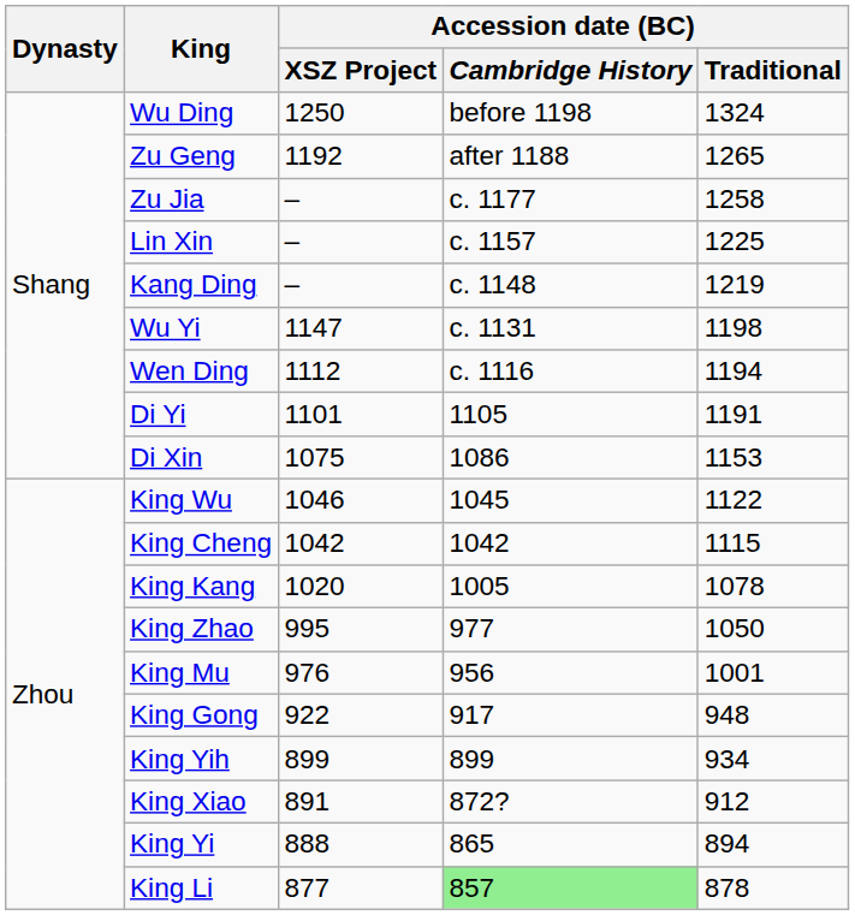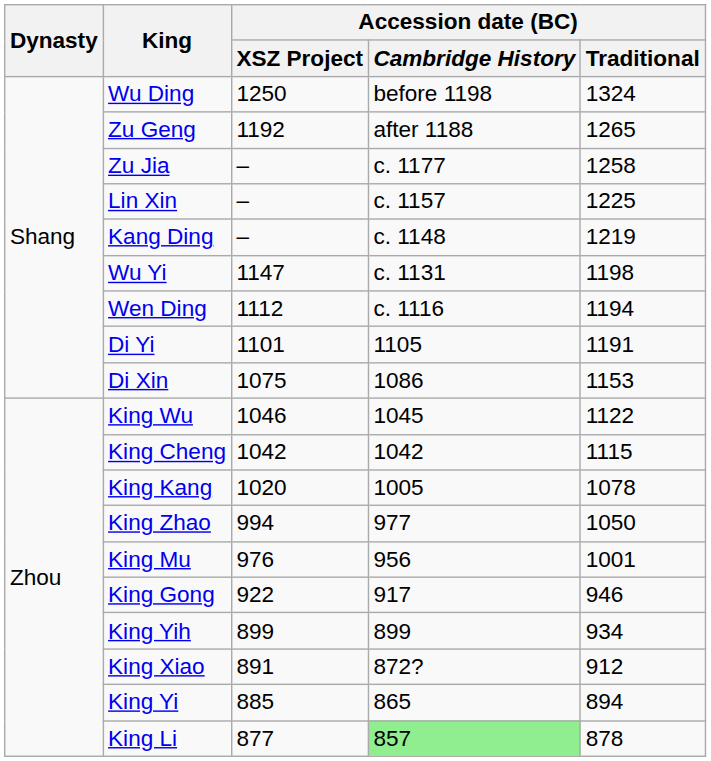King Zhao | Accession date (BC) / XSZ Project: 995 -> 994
King Gong | Accession date (BC) / Traditional: 948 -> 946
King Yi | Accession date (BC) / XSZ Project: 888 -> 885
